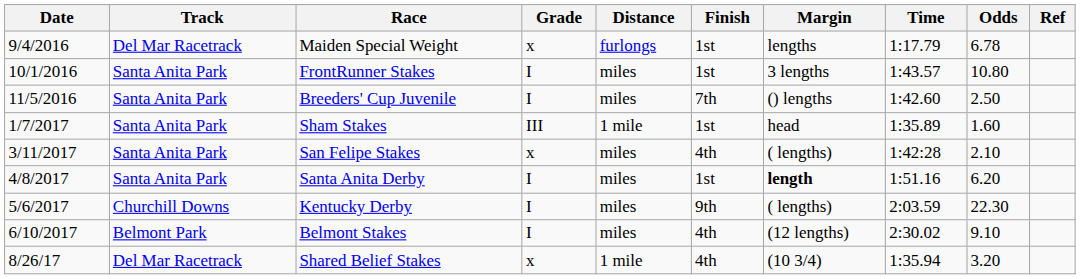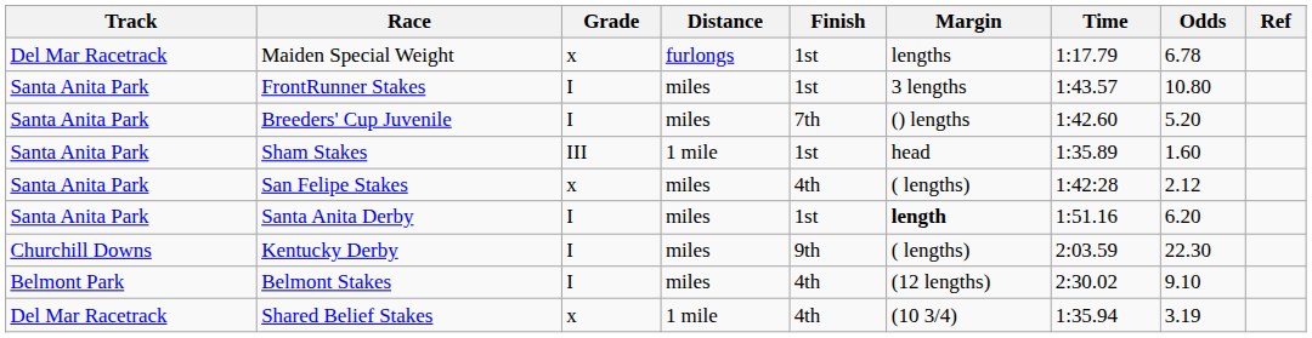- column: Date | 9/4/2016 | 10/1/2016 | 11/5/2016 | 1/7/2017 | 3/11/2017 | 4/8/2017 | 5/6/2017 | 6/10/2017 | 8/26/17
Breeders' Cup Juvenile | Odds: 2.50 -> 5.20
San Felipe Stakes | Odds: 2.10 -> 2.12
Shared Belief Stakes | Odds: 3.20 -> 3.19
